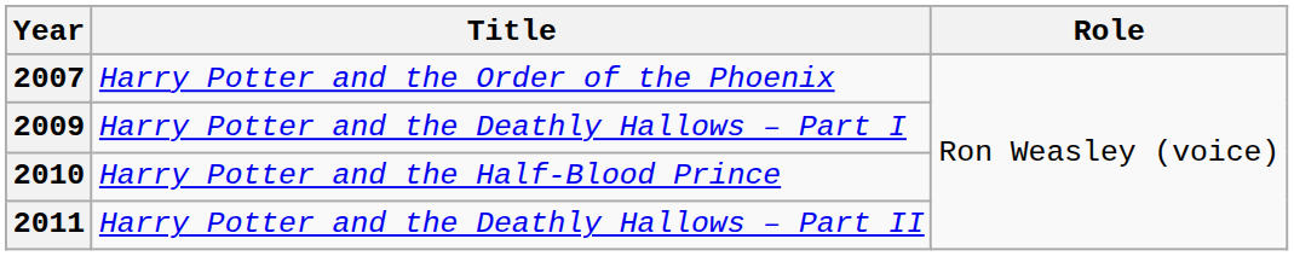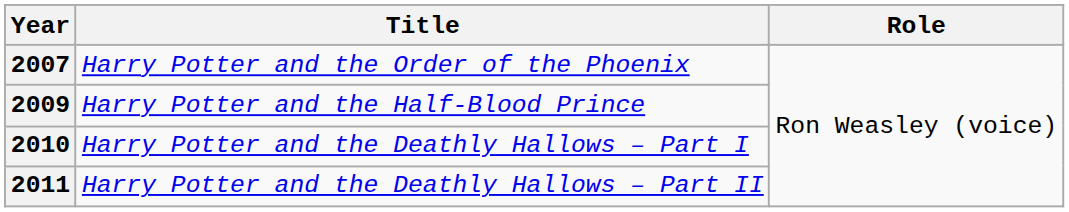2009 | Title: Harry Potter and the Deathly Hallows – Part I -> Harry Potter and the Half-Blood Prince
2010 | Title: Harry Potter and the Half-Blood Prince -> Harry Potter and the Deathly Hallows – Part I
